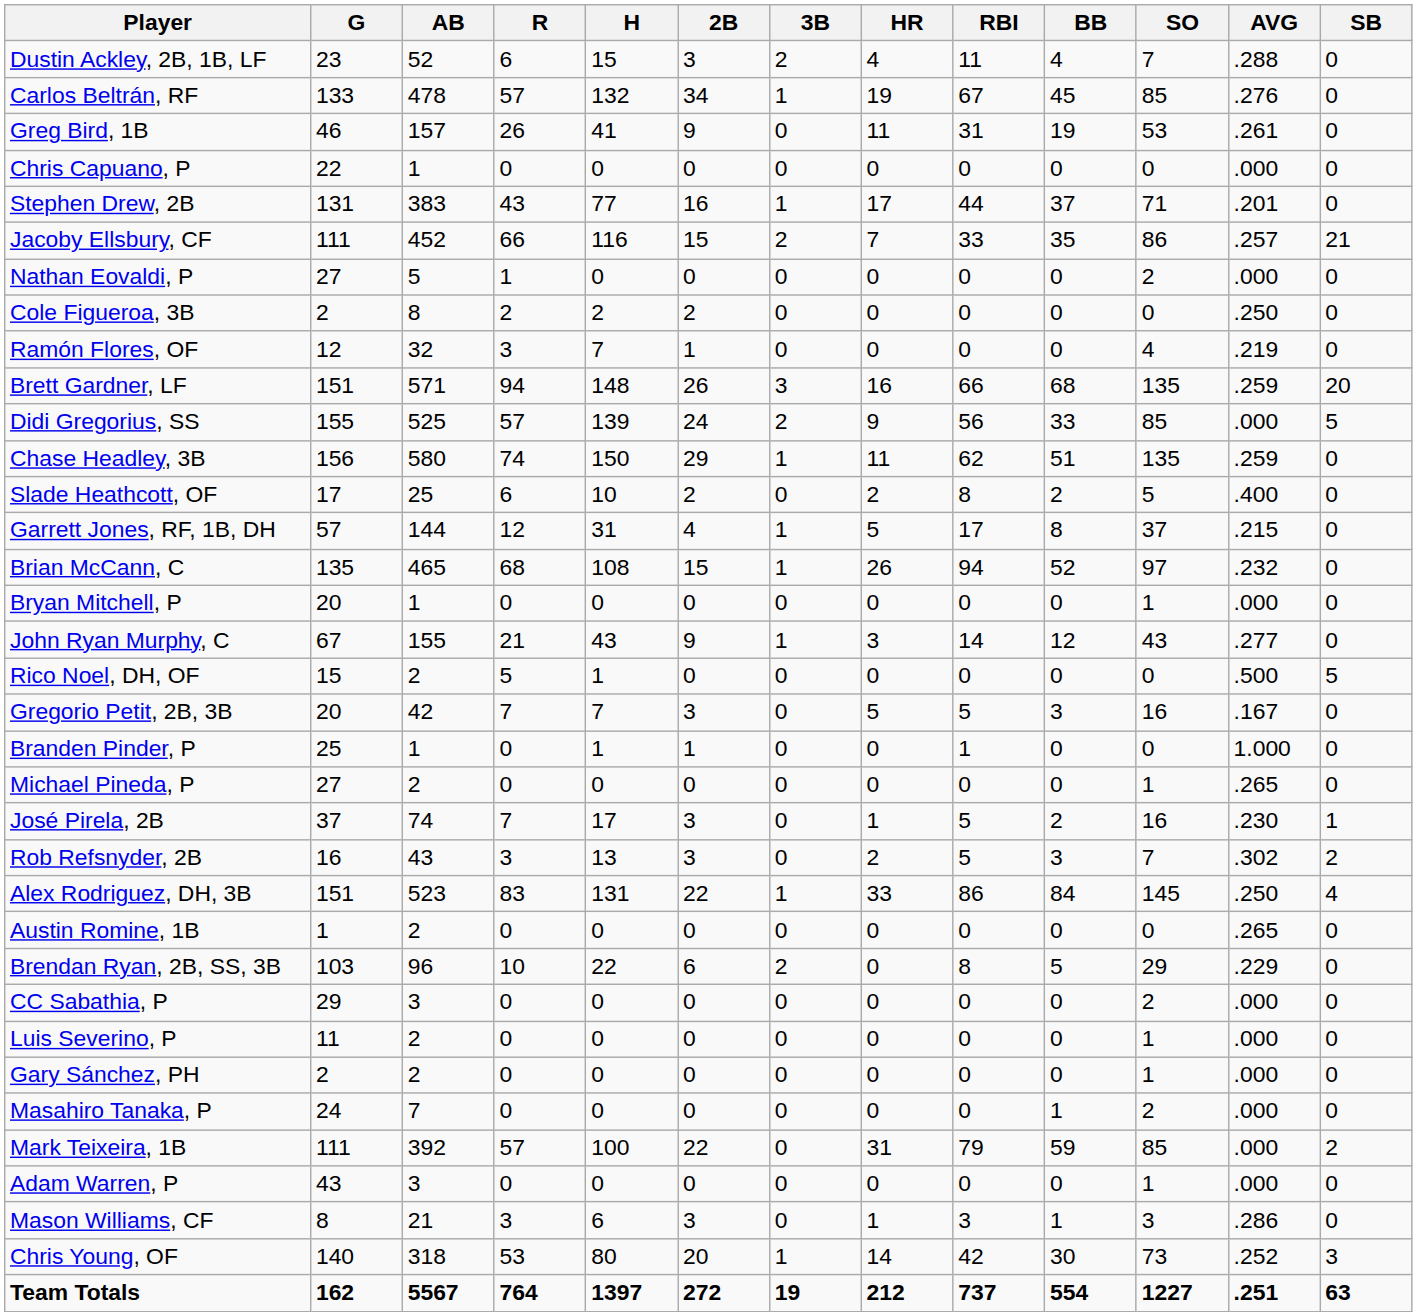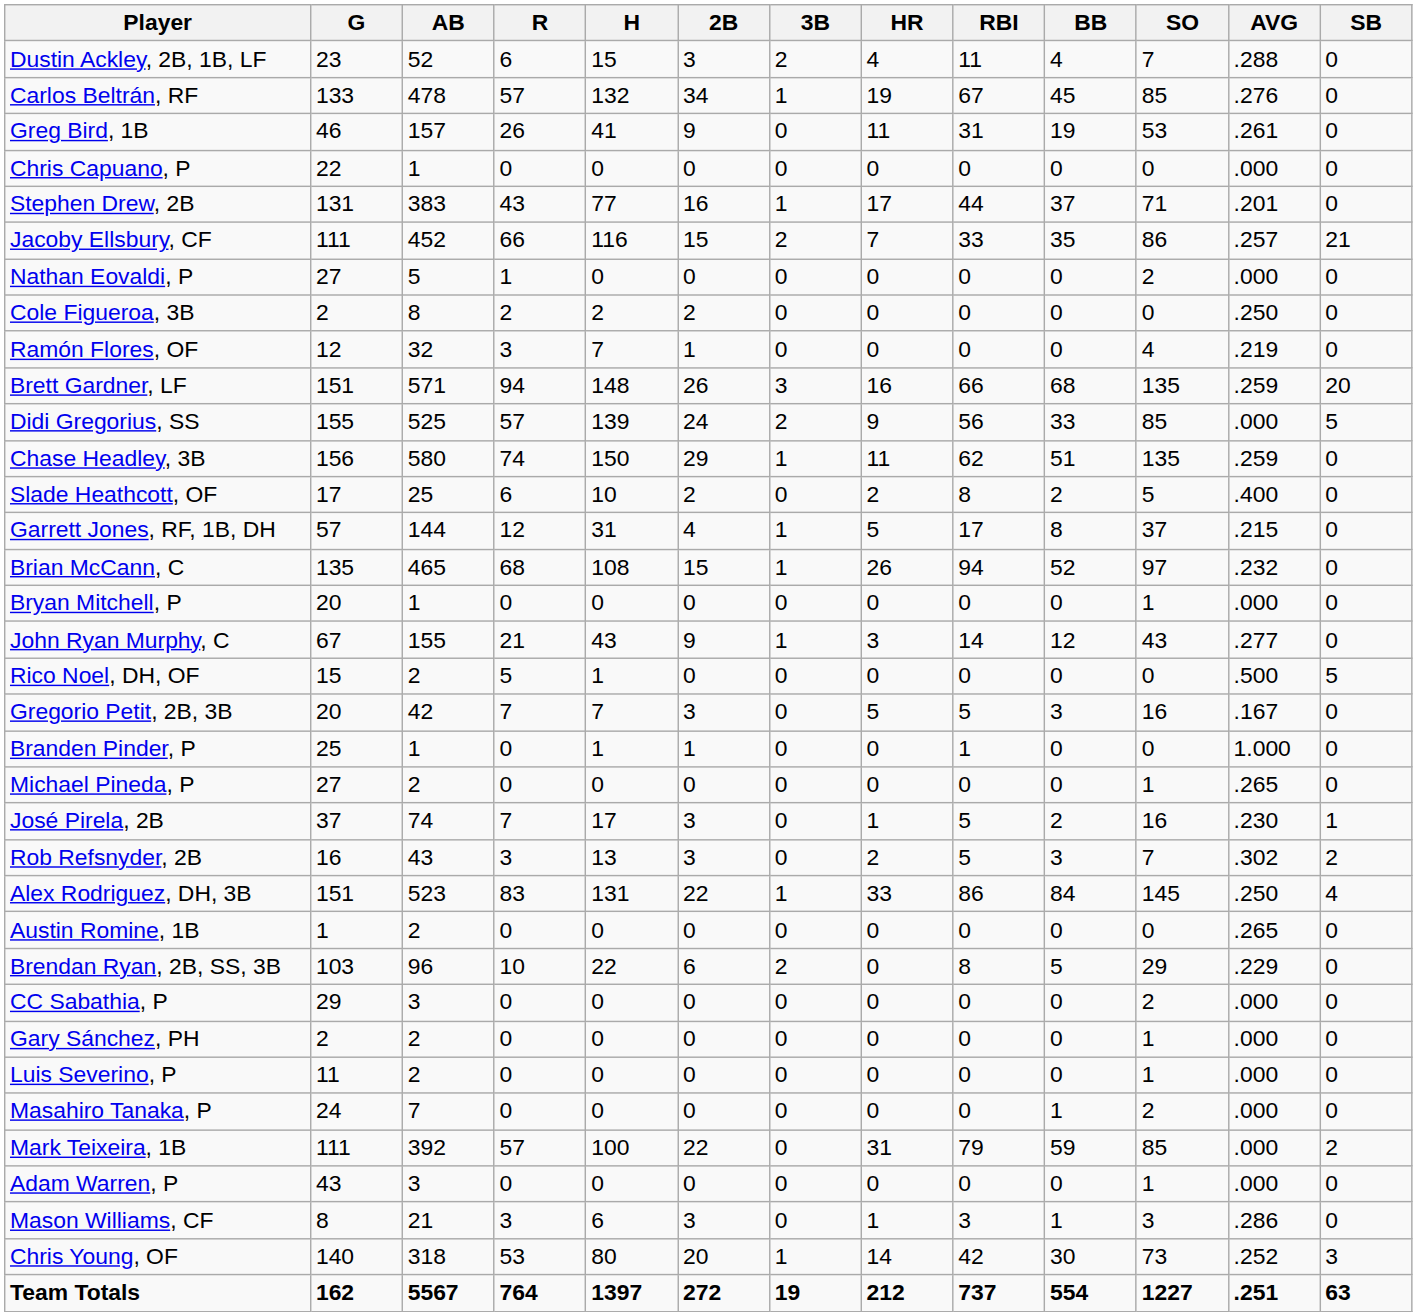rows swapped: Gary Sánchez, PH <-> Luis Severino, P
